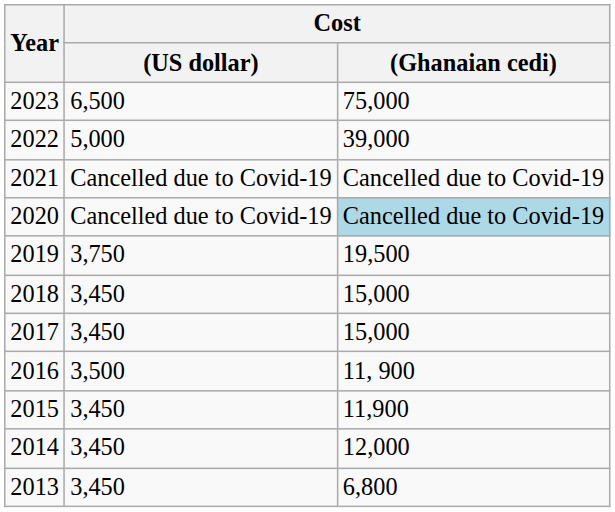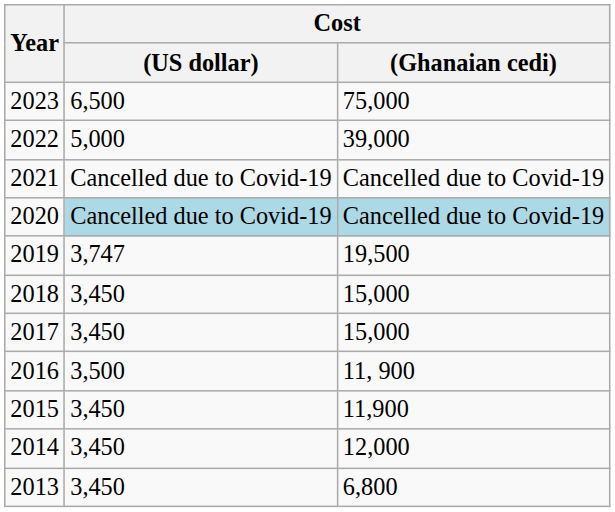2020 | Cost / (US dollar): no background -> lightblue background
2019 | Cost / (US dollar): 3,750 -> 3,747
